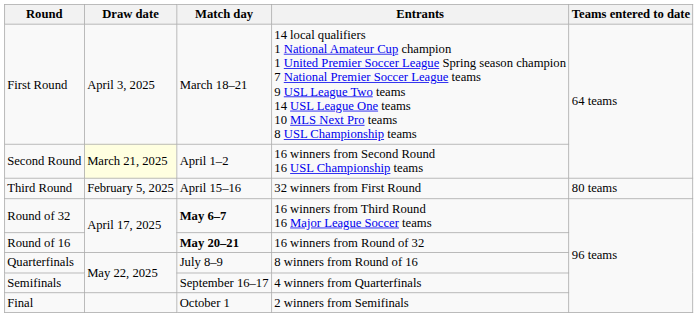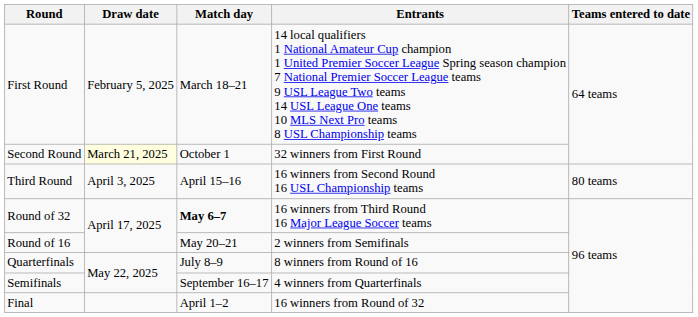First Round | Draw date: April 3, 2025 -> February 5, 2025
Second Round | Match day: April 1–2 -> October 1
Second Round | Entrants: 16 winners from Second Round 16 USL Championship teams -> 32 winners from First Round
Third Round | Draw date: February 5, 2025 -> April 3, 2025
Third Round | Entrants: 32 winners from First Round -> 16 winners from Second Round 16 USL Championship teams
Round of 16 | Match day: bold -> normal
Round of 16 | Entrants: 16 winners from Round of 32 -> 2 winners from Semifinals
Final | Match day: October 1 -> April 1–2
Final | Entrants: 2 winners from Semifinals -> 16 winners from Round of 32
